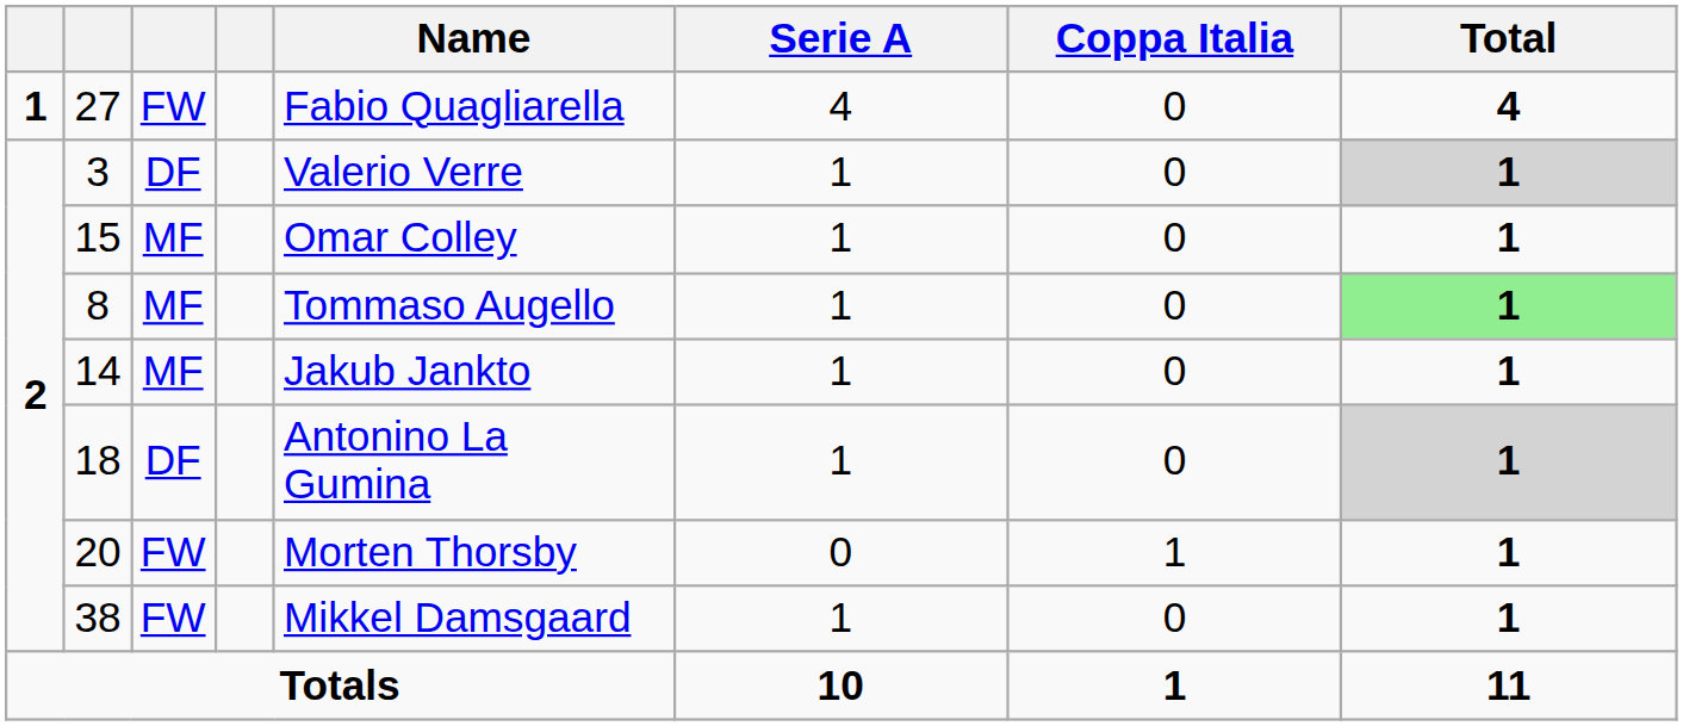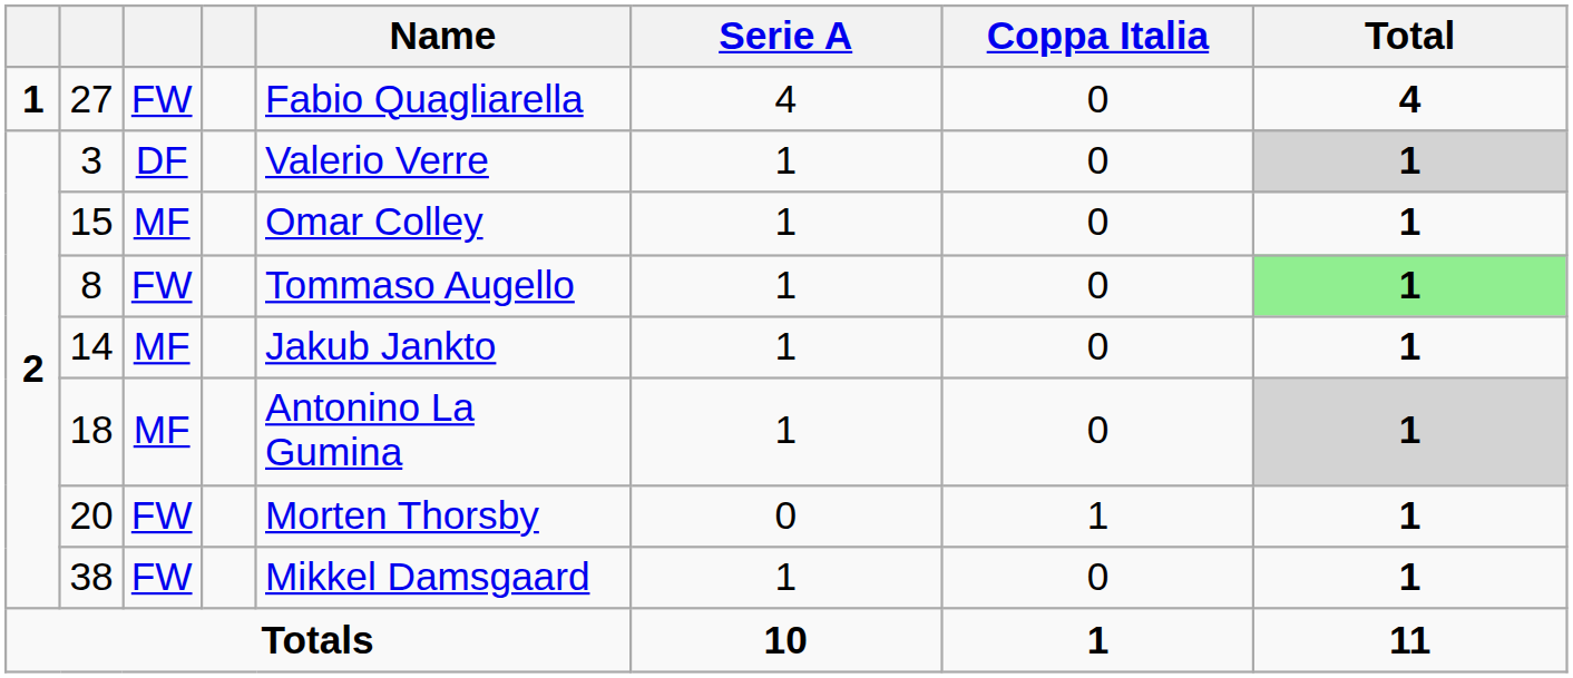8 | column 3: MF -> FW
18 | column 3: DF -> MF
